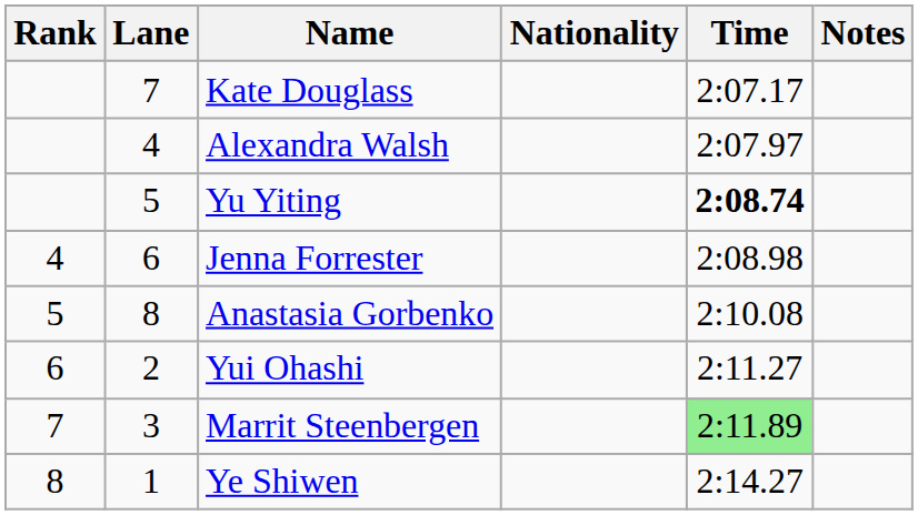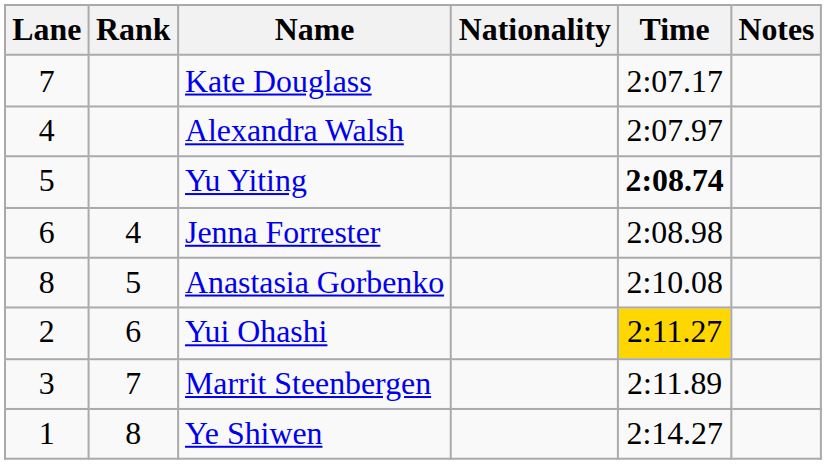columns swapped: Rank <-> Lane
Yui Ohashi | Time: no background -> gold background
Marrit Steenbergen | Time: lightgreen background -> no background
